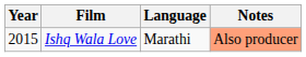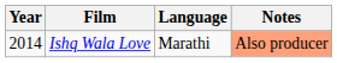Ishq Wala Love | Year: 2015 -> 2014
